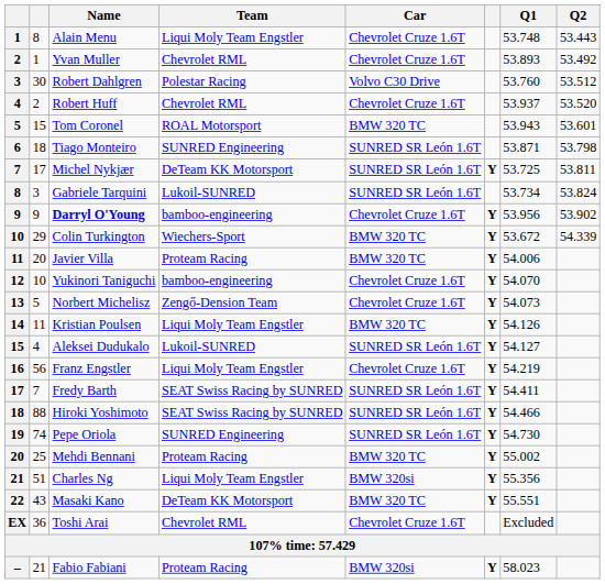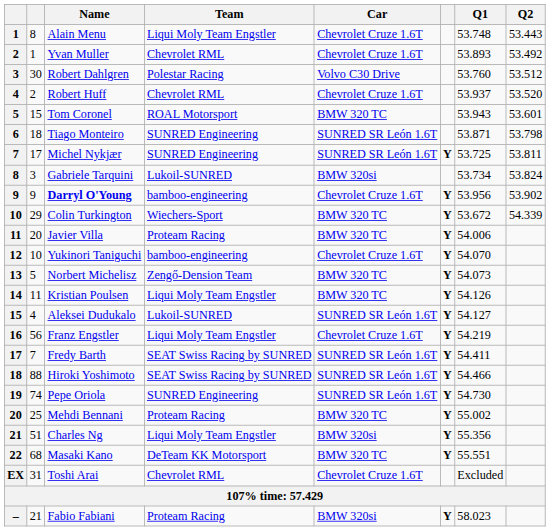Michel Nykjær | Team: DeTeam KK Motorsport -> SUNRED Engineering
Gabriele Tarquini | Car: SUNRED SR León 1.6T -> BMW 320si
Norbert Michelisz | Car: Chevrolet Cruze 1.6T -> BMW 320 TC
Masaki Kano | column 2: 43 -> 68
Toshi Arai | column 2: 36 -> 31
